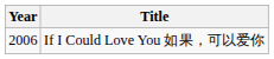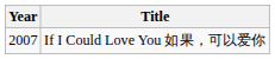If I Could Love You 如果，可以爱你 | Year: 2006 -> 2007
